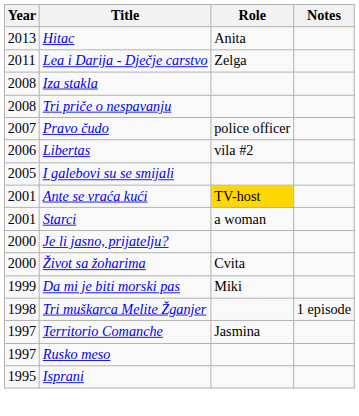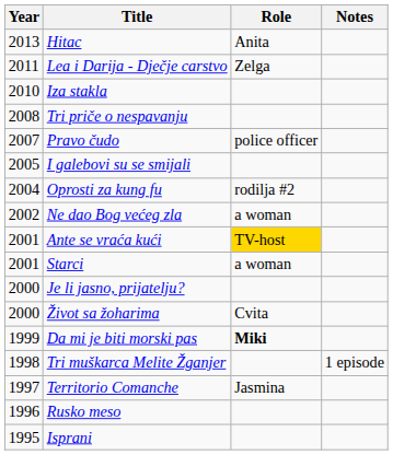Iza stakla | Year: 2008 -> 2010
- row: 2006 | Libertas | vila #2
+ row: 2004 | Oprosti za kung fu | rodilja #2
+ row: 2002 | Ne dao Bog većeg zla | a woman
Da mi je biti morski pas | Role: normal -> bold
Rusko meso | Year: 1997 -> 1996
